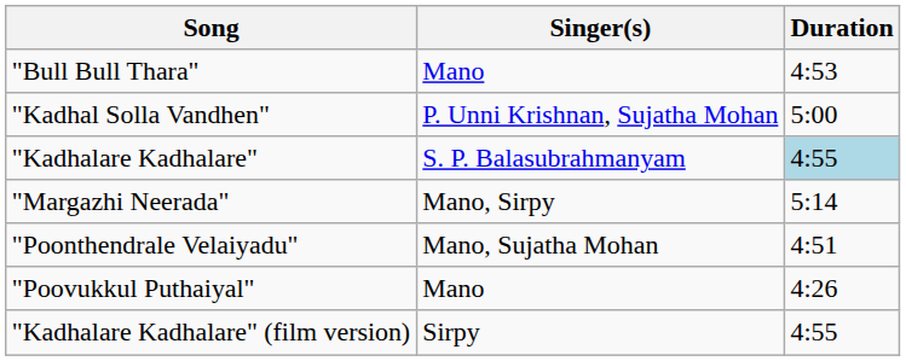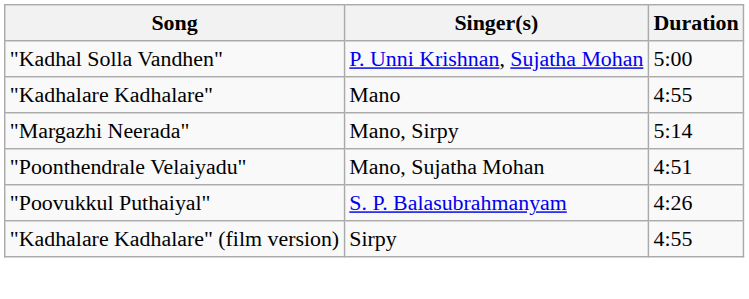- row: "Bull Bull Thara" | Mano | 4:53
"Kadhalare Kadhalare" | Singer(s): S. P. Balasubrahmanyam -> Mano
"Kadhalare Kadhalare" | Duration: lightblue background -> no background
"Poovukkul Puthaiyal" | Singer(s): Mano -> S. P. Balasubrahmanyam
